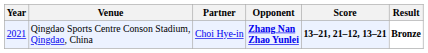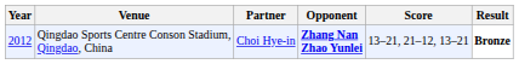Qingdao Sports Centre Conson Stadium, Qingdao, China | Year: 2021 -> 2012
Qingdao Sports Centre Conson Stadium, Qingdao, China | Score: bold -> normal
